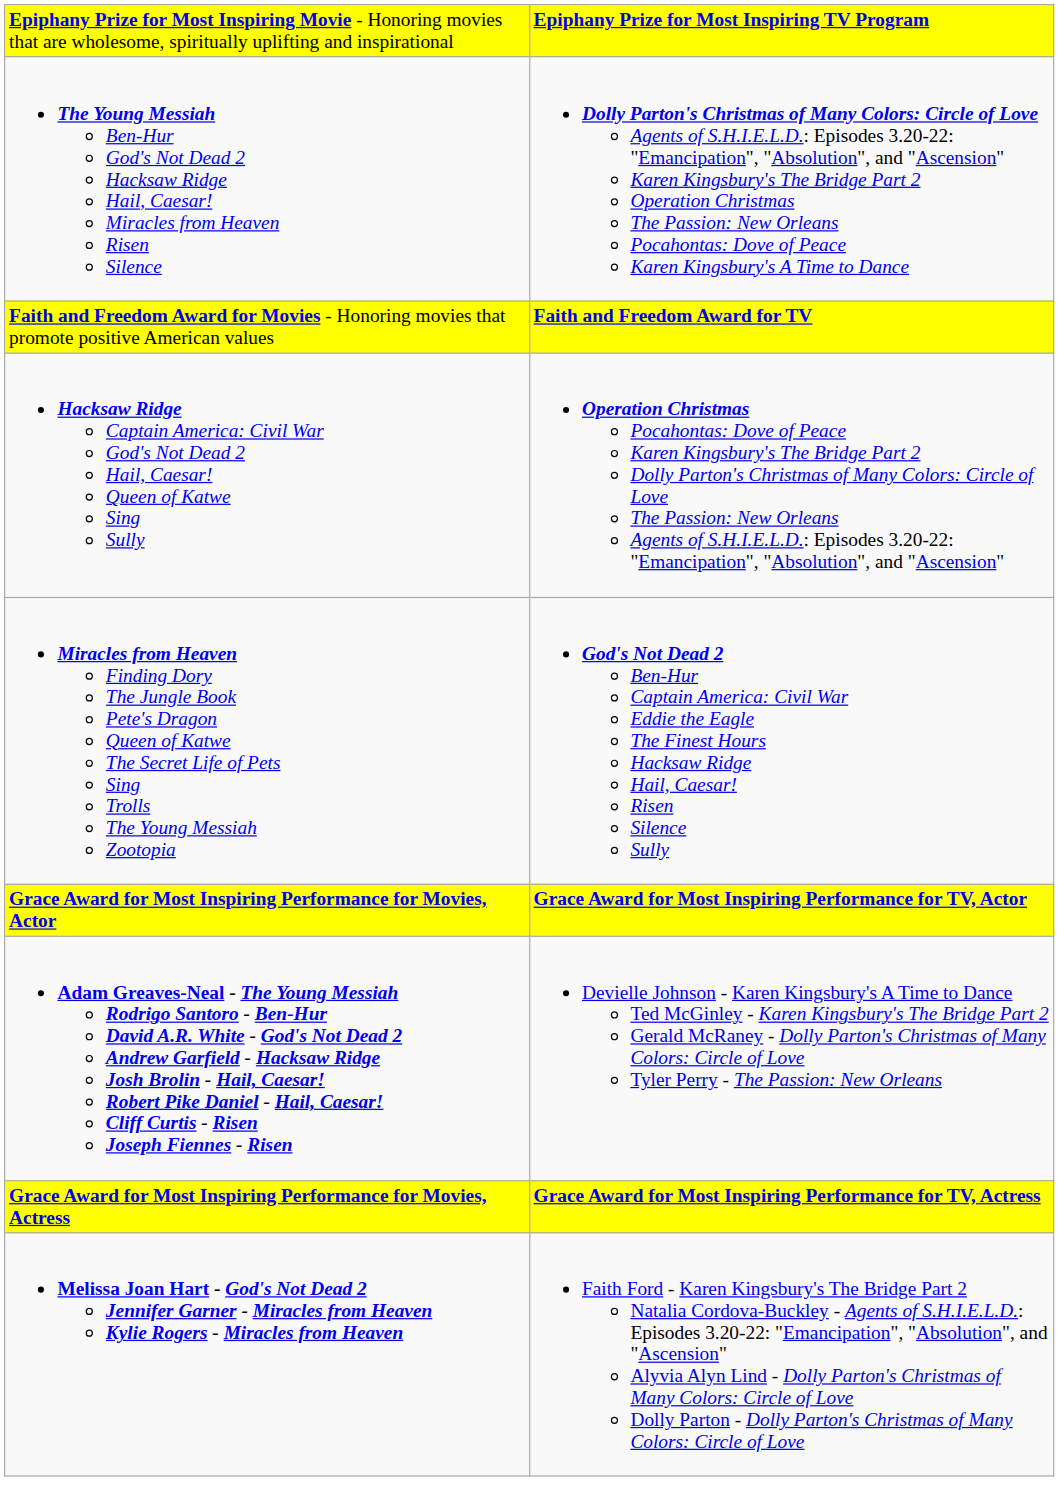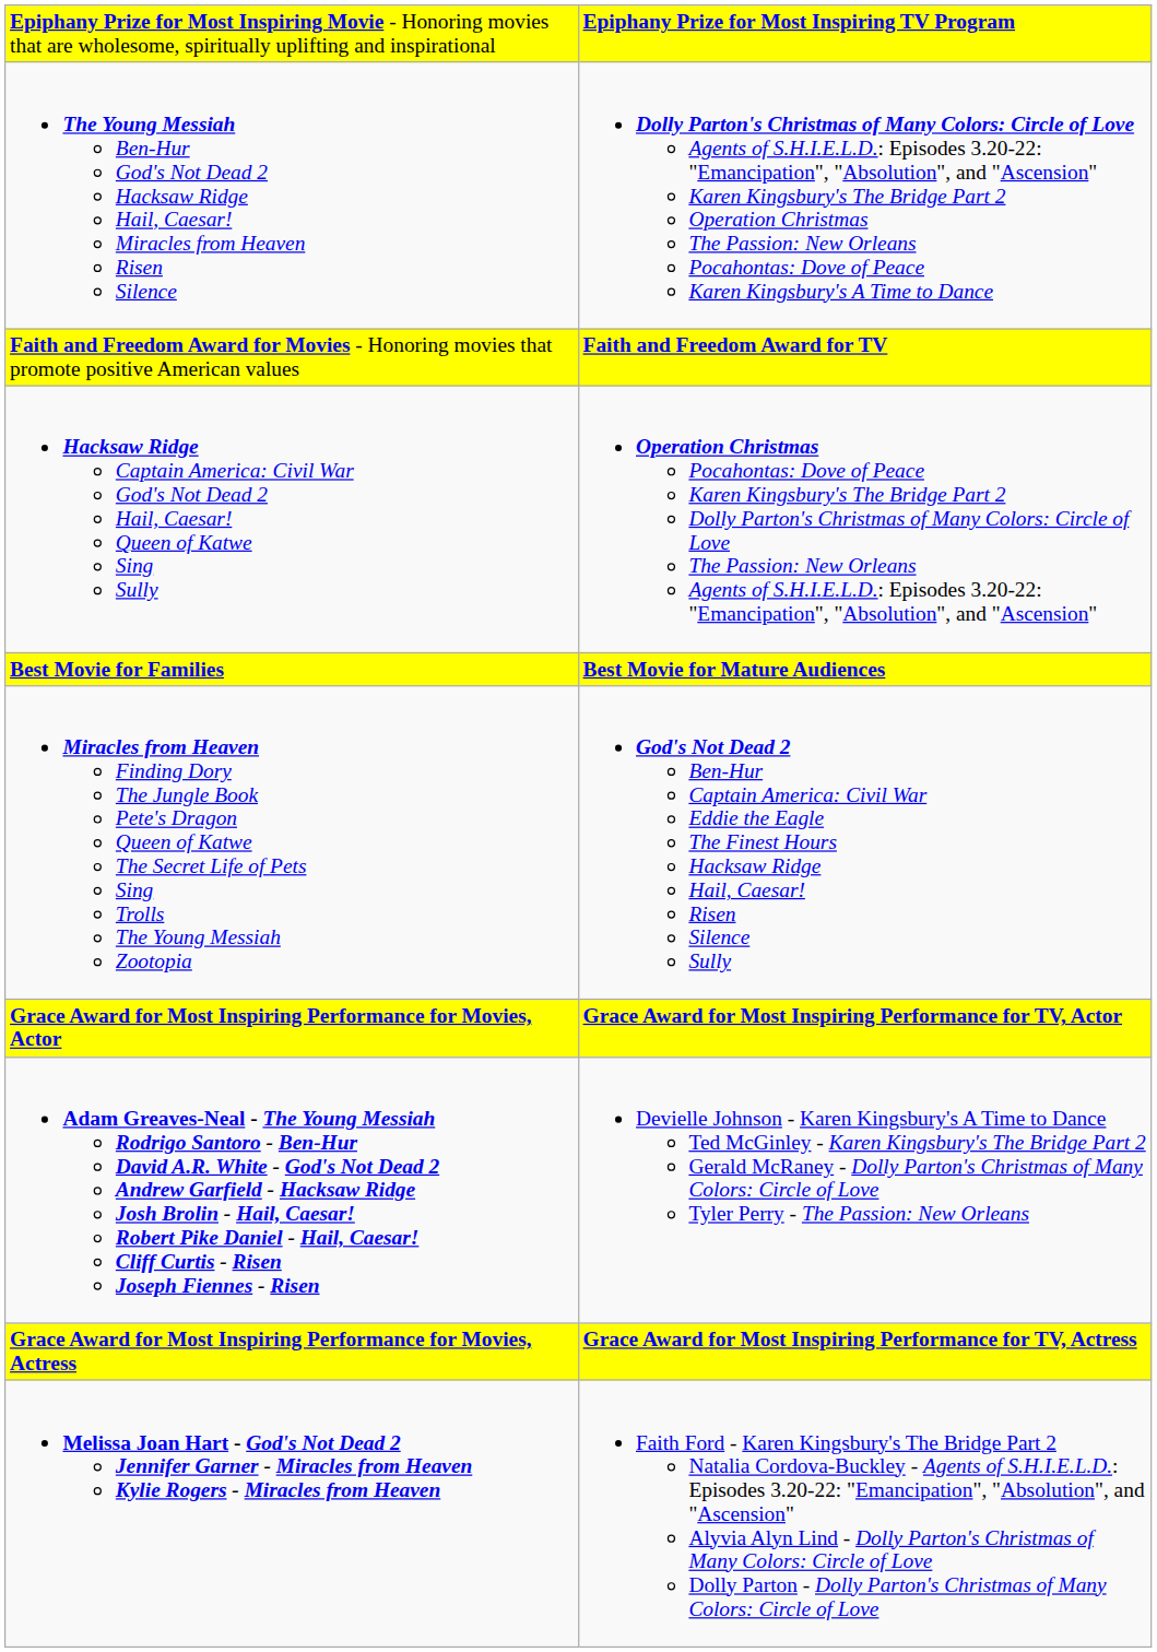+ row: Best Movie for Families | Best Movie for Mature Audiences
